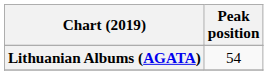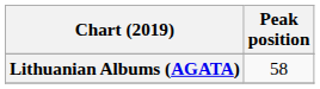Lithuanian Albums (AGATA) | Peak position: 54 -> 58
